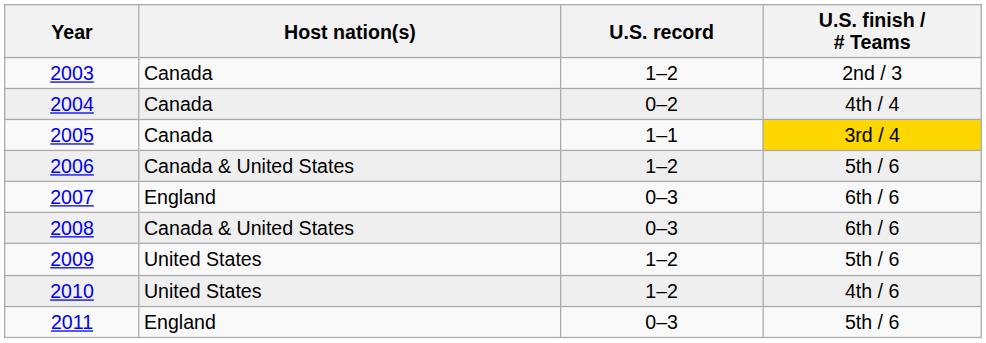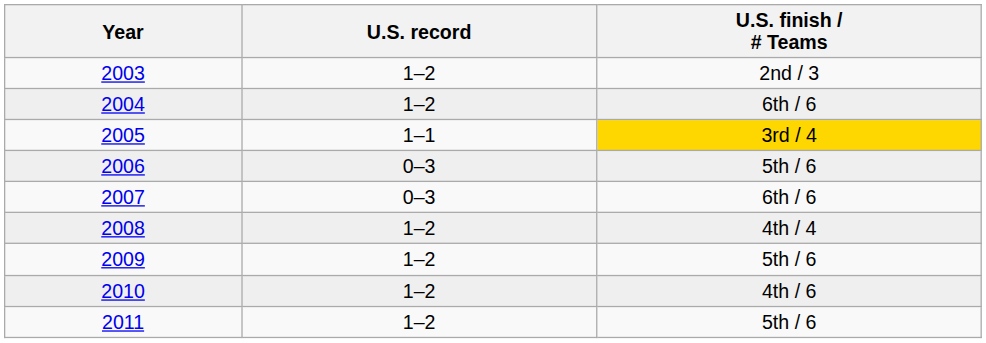- column: Host nation(s) | Canada | Canada | Canada | Canada & United States | England | Canada & United States | United States | United States | England
2004 | U.S. record: 0–2 -> 1–2
2004 | U.S. finish / # Teams: 4th / 4 -> 6th / 6
2006 | U.S. record: 1–2 -> 0–3
2008 | U.S. record: 0–3 -> 1–2
2008 | U.S. finish / # Teams: 6th / 6 -> 4th / 4
2011 | U.S. record: 0–3 -> 1–2
